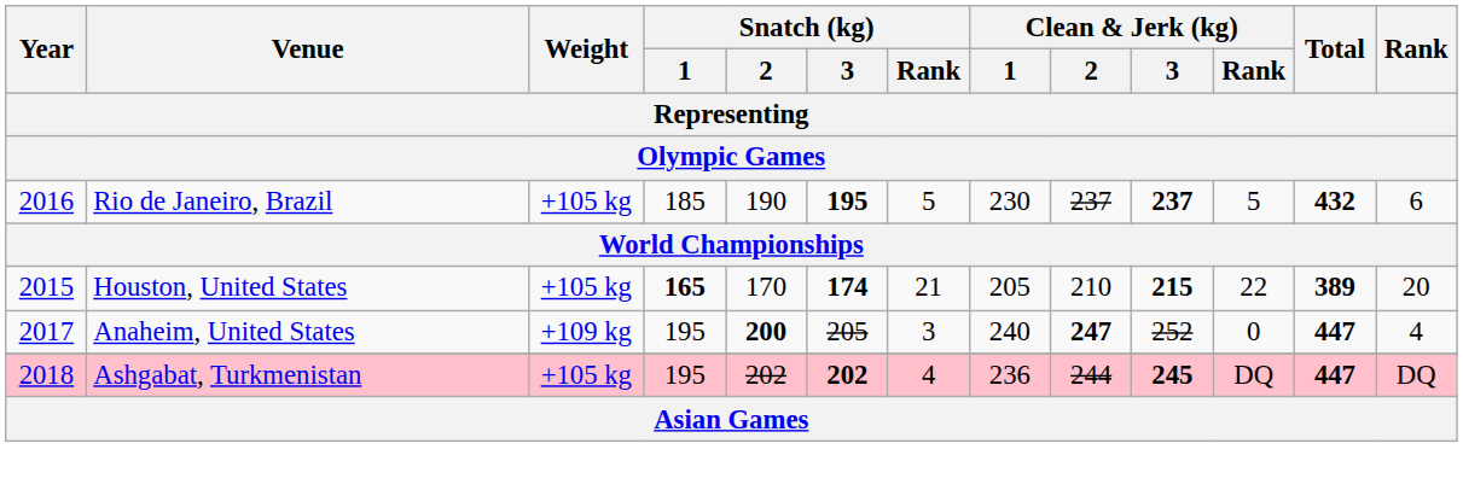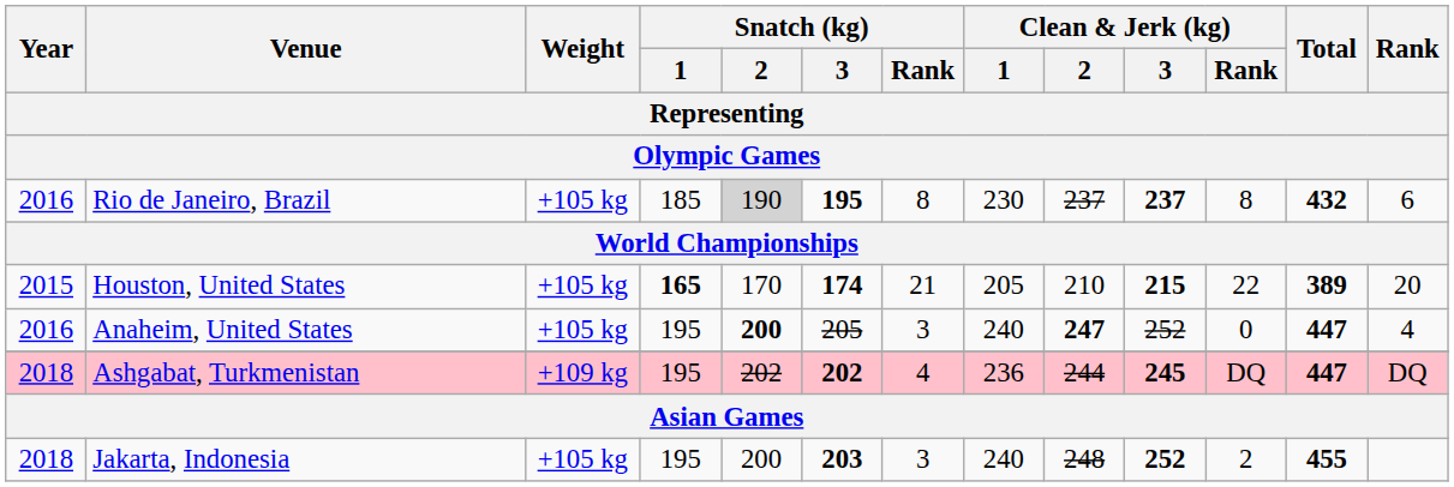Rio de Janeiro, Brazil | Snatch (kg) / 2: no background -> lightgrey background
Rio de Janeiro, Brazil | Snatch (kg) / Rank: 5 -> 8
Rio de Janeiro, Brazil | Clean & Jerk (kg) / Rank: 5 -> 8
Anaheim, United States | Year: 2017 -> 2016
Anaheim, United States | Weight: +109 kg -> +105 kg
Ashgabat, Turkmenistan | Weight: +105 kg -> +109 kg
+ row: 2018 | Jakarta, Indonesia | +105 kg | 195 | 200 | 203 | 3 | 240 | 248 | 252 | 2 | 455
